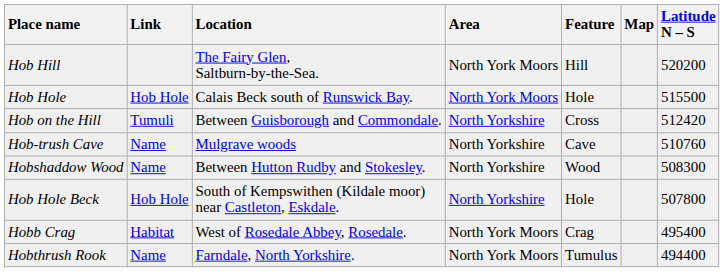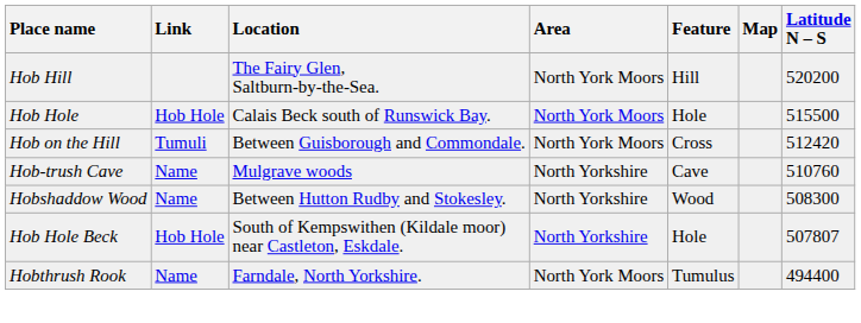Hob on the Hill | Area: North Yorkshire -> North York Moors
Hob Hole Beck | Latitude N – S: 507800 -> 507807
- row: Hobb Crag | Habitat | West of Rosedale Abbey, Rosedale. | North York Moors | Crag | 495400
